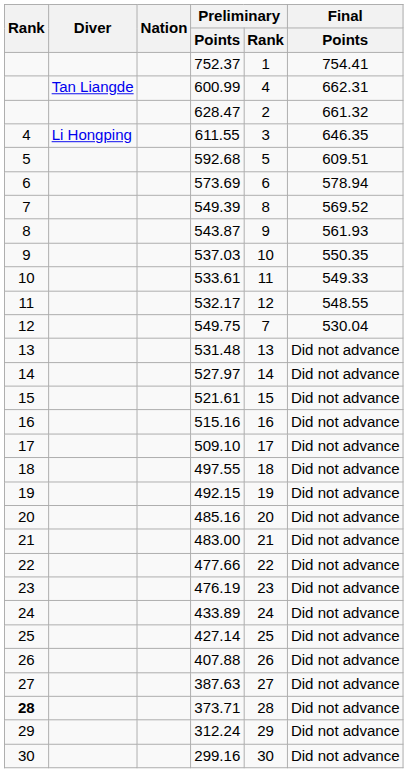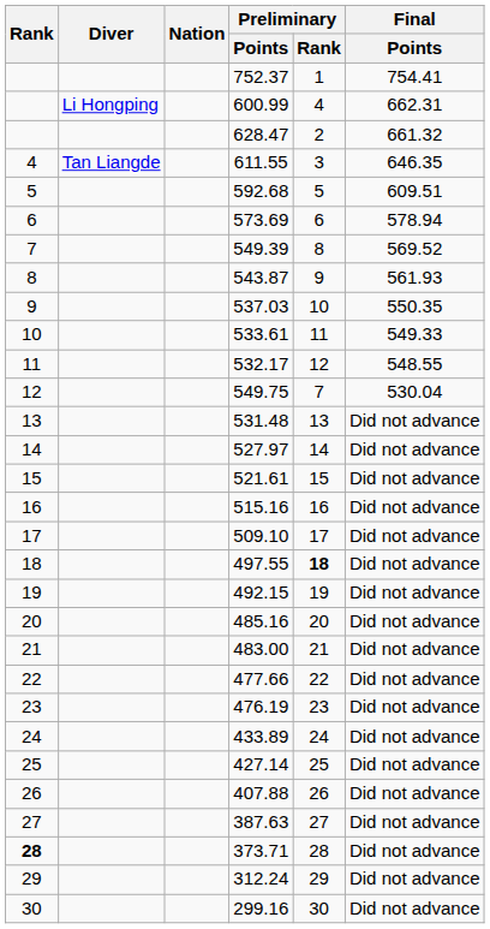600.99 | Diver: Tan Liangde -> Li Hongping
611.55 | Diver: Li Hongping -> Tan Liangde
497.55 | Preliminary / Rank: normal -> bold
